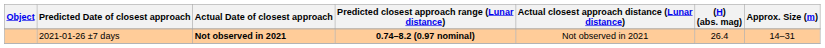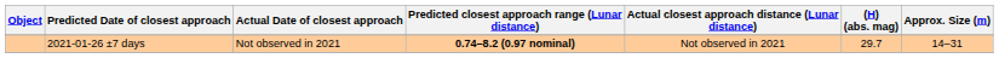2021-01-26 ±7 days | Actual Date of closest approach: bold -> normal
2021-01-26 ±7 days | (H) (abs. mag): 26.4 -> 29.7
